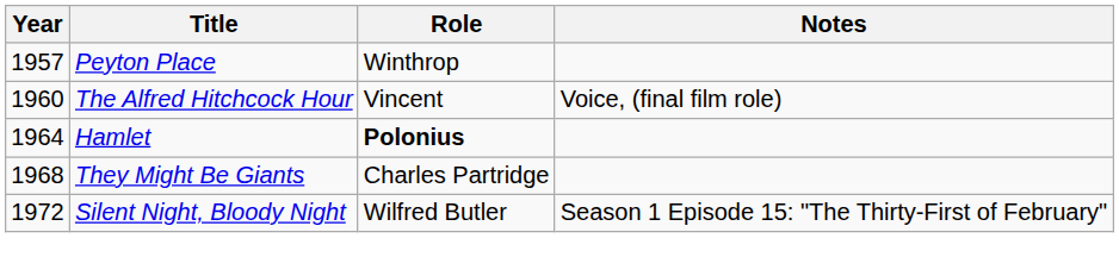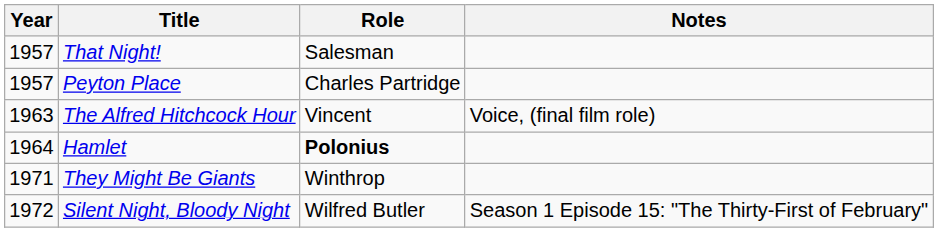+ row: 1957 | That Night! | Salesman
Peyton Place | Role: Winthrop -> Charles Partridge
The Alfred Hitchcock Hour | Year: 1960 -> 1963
They Might Be Giants | Year: 1968 -> 1971
They Might Be Giants | Role: Charles Partridge -> Winthrop
